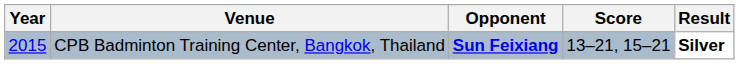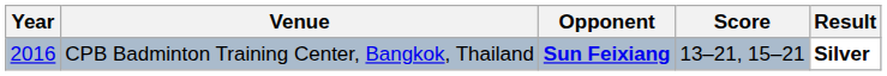CPB Badminton Training Center, Bangkok, Thailand | Year: 2015 -> 2016
